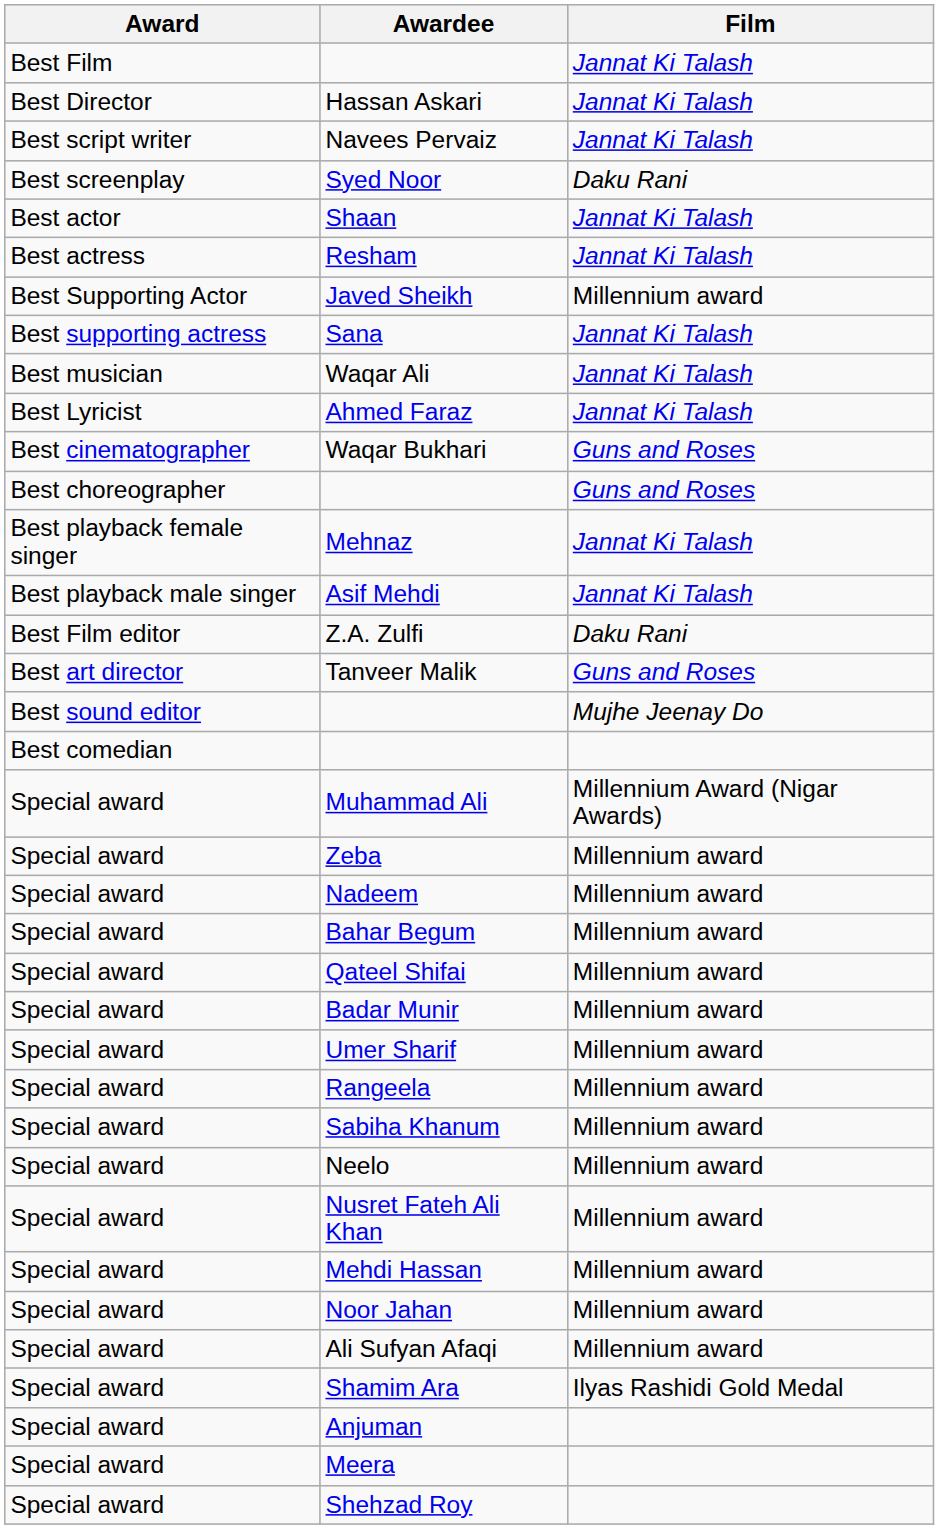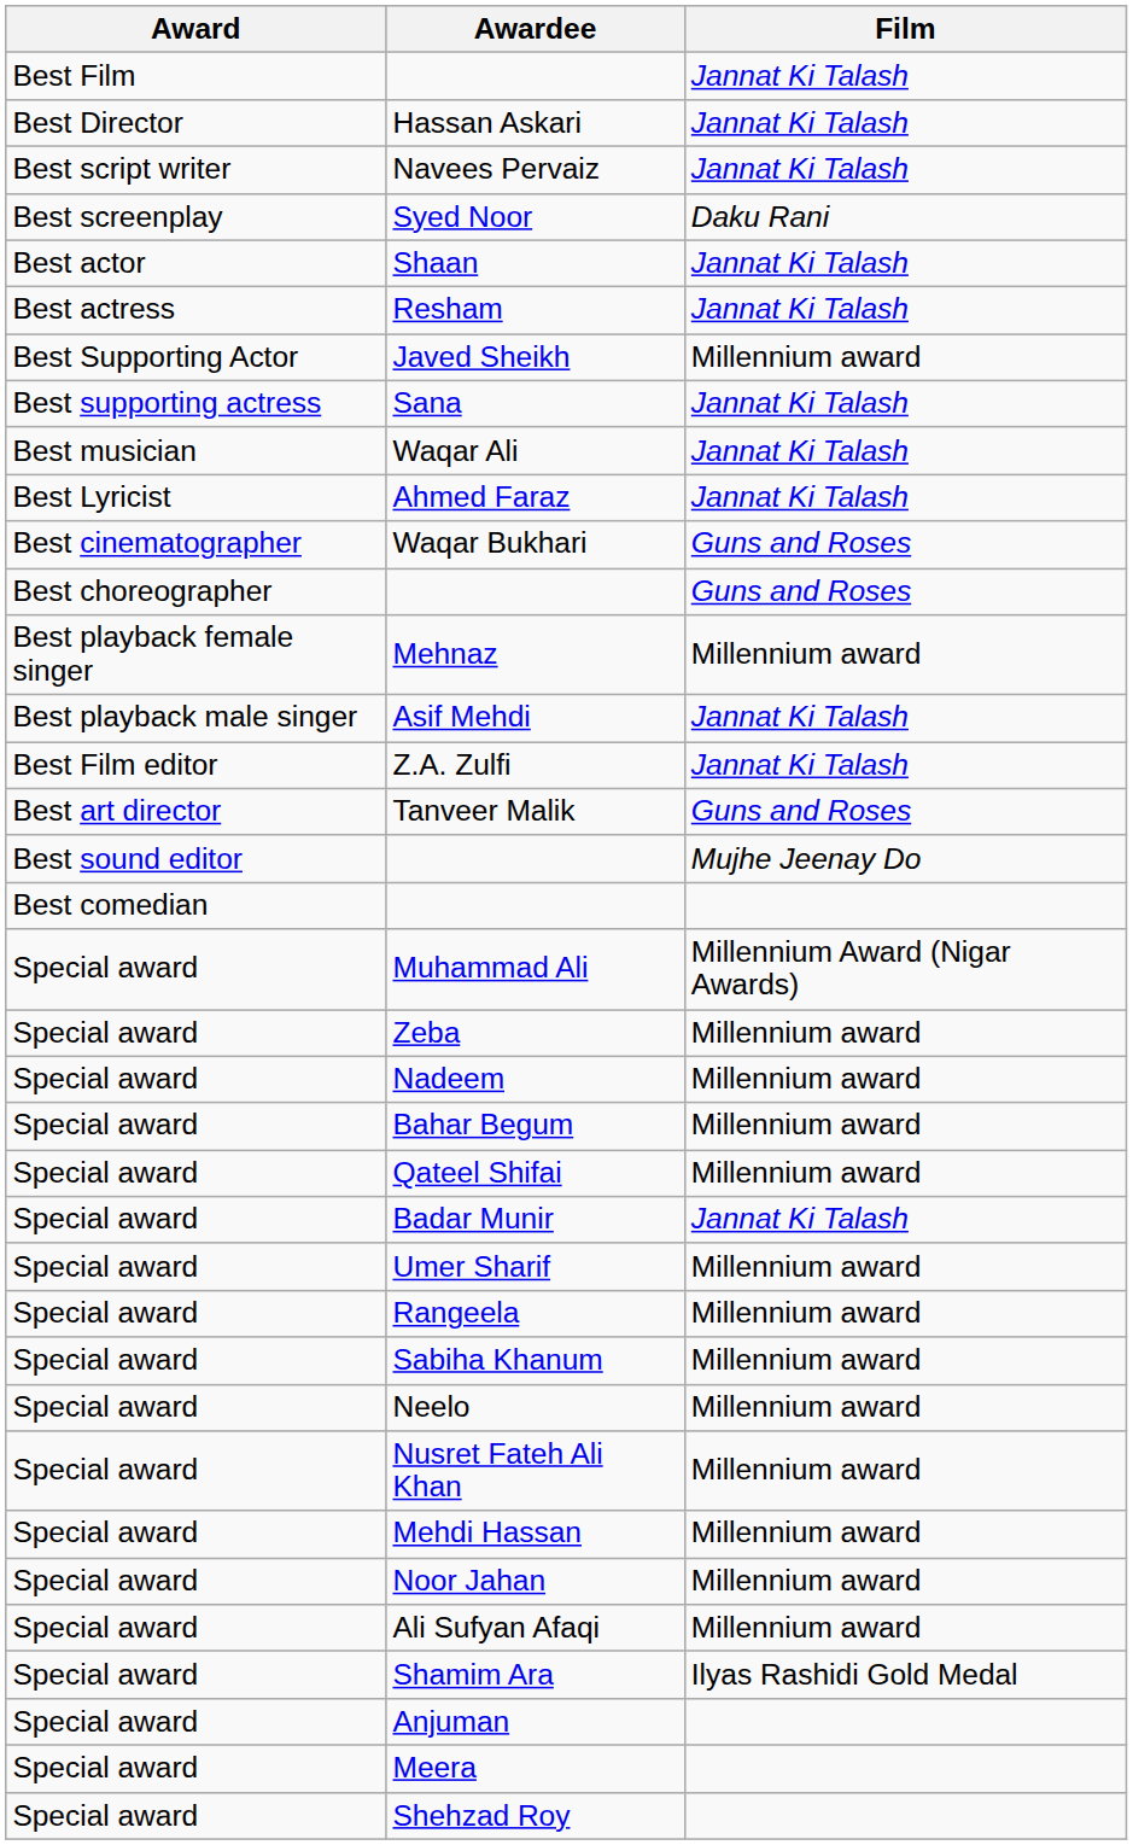Mehnaz | Film: Jannat Ki Talash -> Millennium award
Z.A. Zulfi | Film: Daku Rani -> Jannat Ki Talash
Badar Munir | Film: Millennium award -> Jannat Ki Talash
